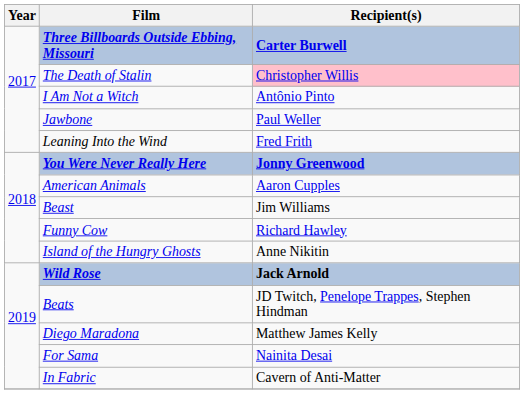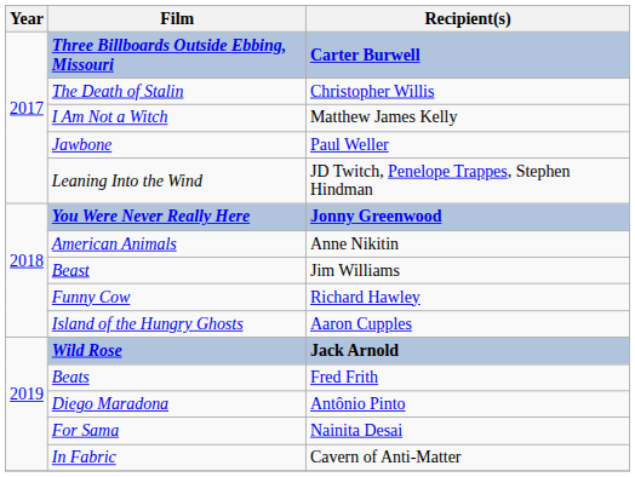The Death of Stalin | Recipient(s): pink background -> no background
I Am Not a Witch | Recipient(s): Antônio Pinto -> Matthew James Kelly
Leaning Into the Wind | Recipient(s): Fred Frith -> JD Twitch, Penelope Trappes, Stephen Hindman
American Animals | Recipient(s): Aaron Cupples -> Anne Nikitin
Island of the Hungry Ghosts | Recipient(s): Anne Nikitin -> Aaron Cupples
Beats | Recipient(s): JD Twitch, Penelope Trappes, Stephen Hindman -> Fred Frith
Diego Maradona | Recipient(s): Matthew James Kelly -> Antônio Pinto
